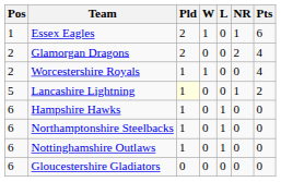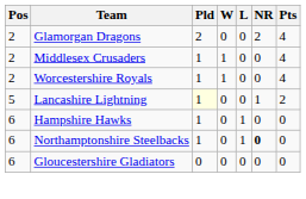- row: 1 | Essex Eagles | 2 | 1 | 0 | 1 | 6
+ row: 2 | Middlesex Crusaders | 1 | 1 | 0 | 0 | 4
Northamptonshire Steelbacks | NR: normal -> bold
- row: 6 | Nottinghamshire Outlaws | 1 | 0 | 1 | 0 | 0
